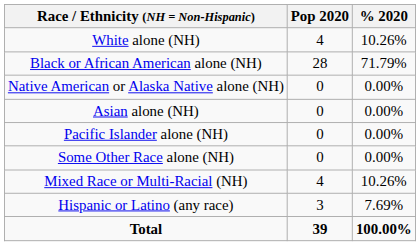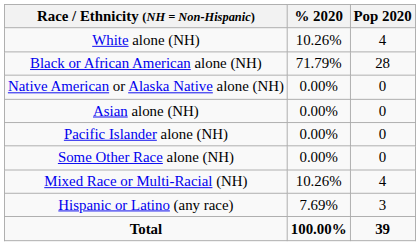columns swapped: Pop 2020 <-> % 2020
